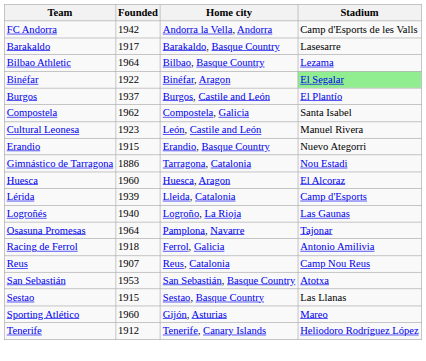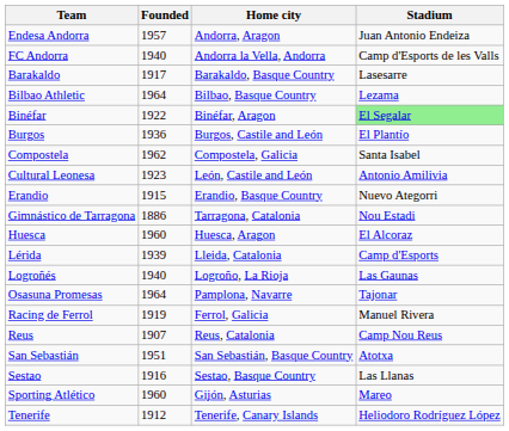+ row: Endesa Andorra | 1957 | Andorra, Aragon | Juan Antonio Endeiza
FC Andorra | Founded: 1942 -> 1940
Burgos | Founded: 1937 -> 1936
Cultural Leonesa | Stadium: Manuel Rivera -> Antonio Amilivia
Racing de Ferrol | Founded: 1918 -> 1919
Racing de Ferrol | Stadium: Antonio Amilivia -> Manuel Rivera
San Sebastián | Founded: 1953 -> 1951
Sestao | Founded: 1915 -> 1916
